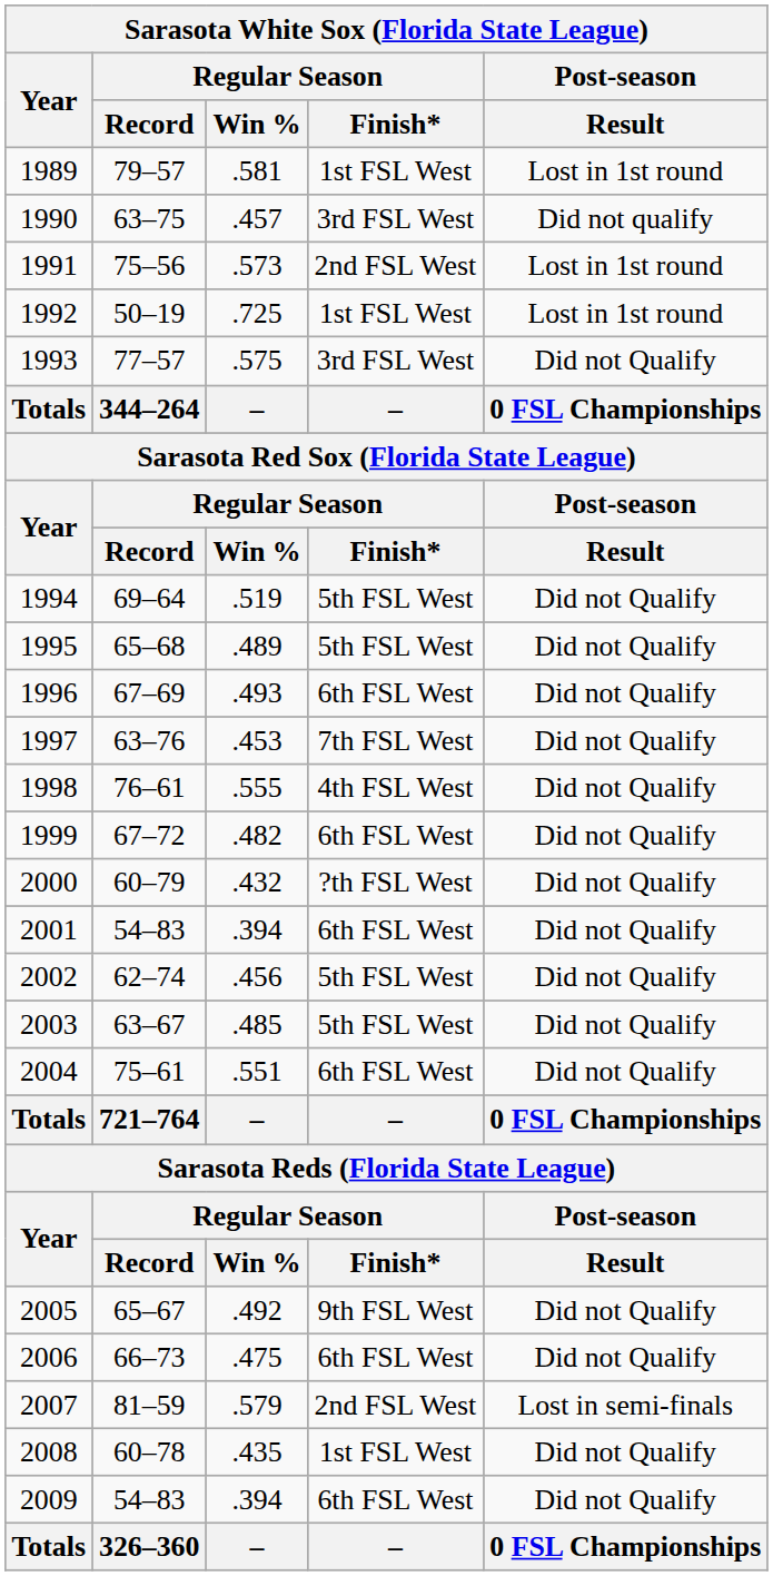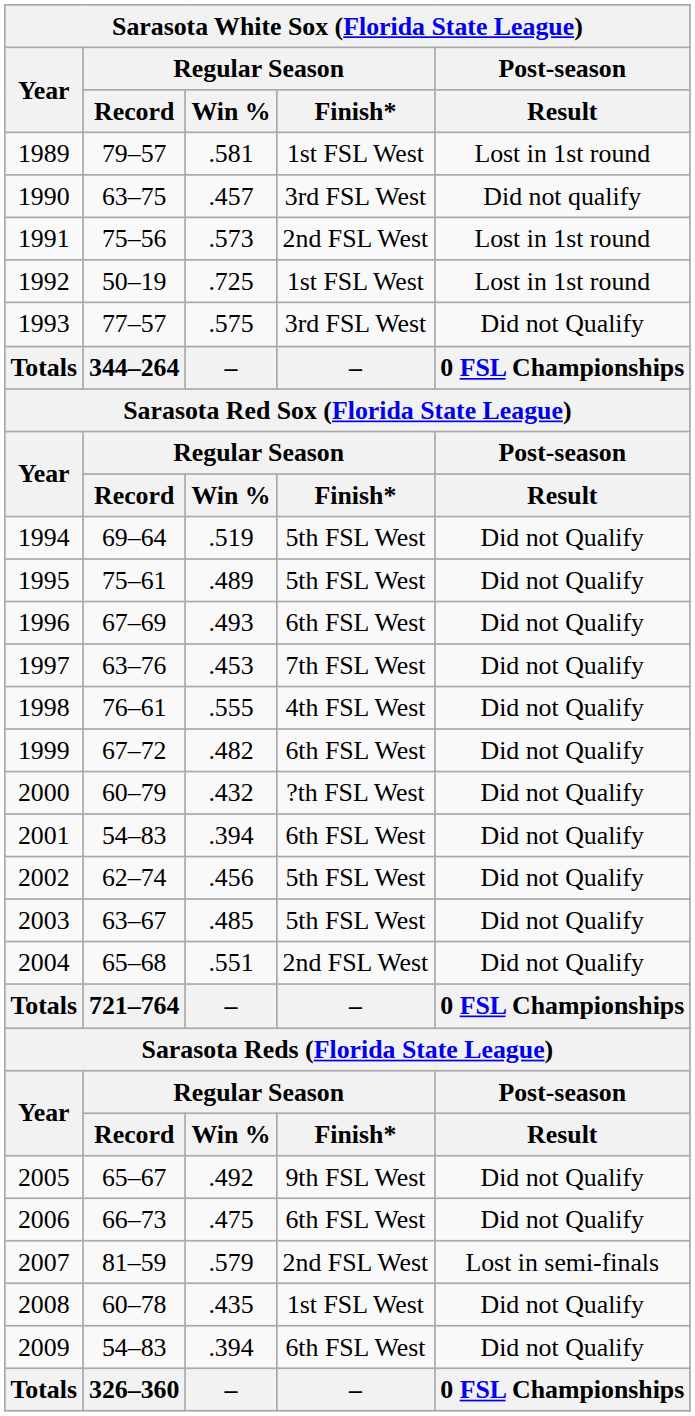1995 | Regular Season / Record: 65–68 -> 75–61
2004 | Regular Season / Record: 75–61 -> 65–68
2004 | Regular Season / Finish*: 6th FSL West -> 2nd FSL West
